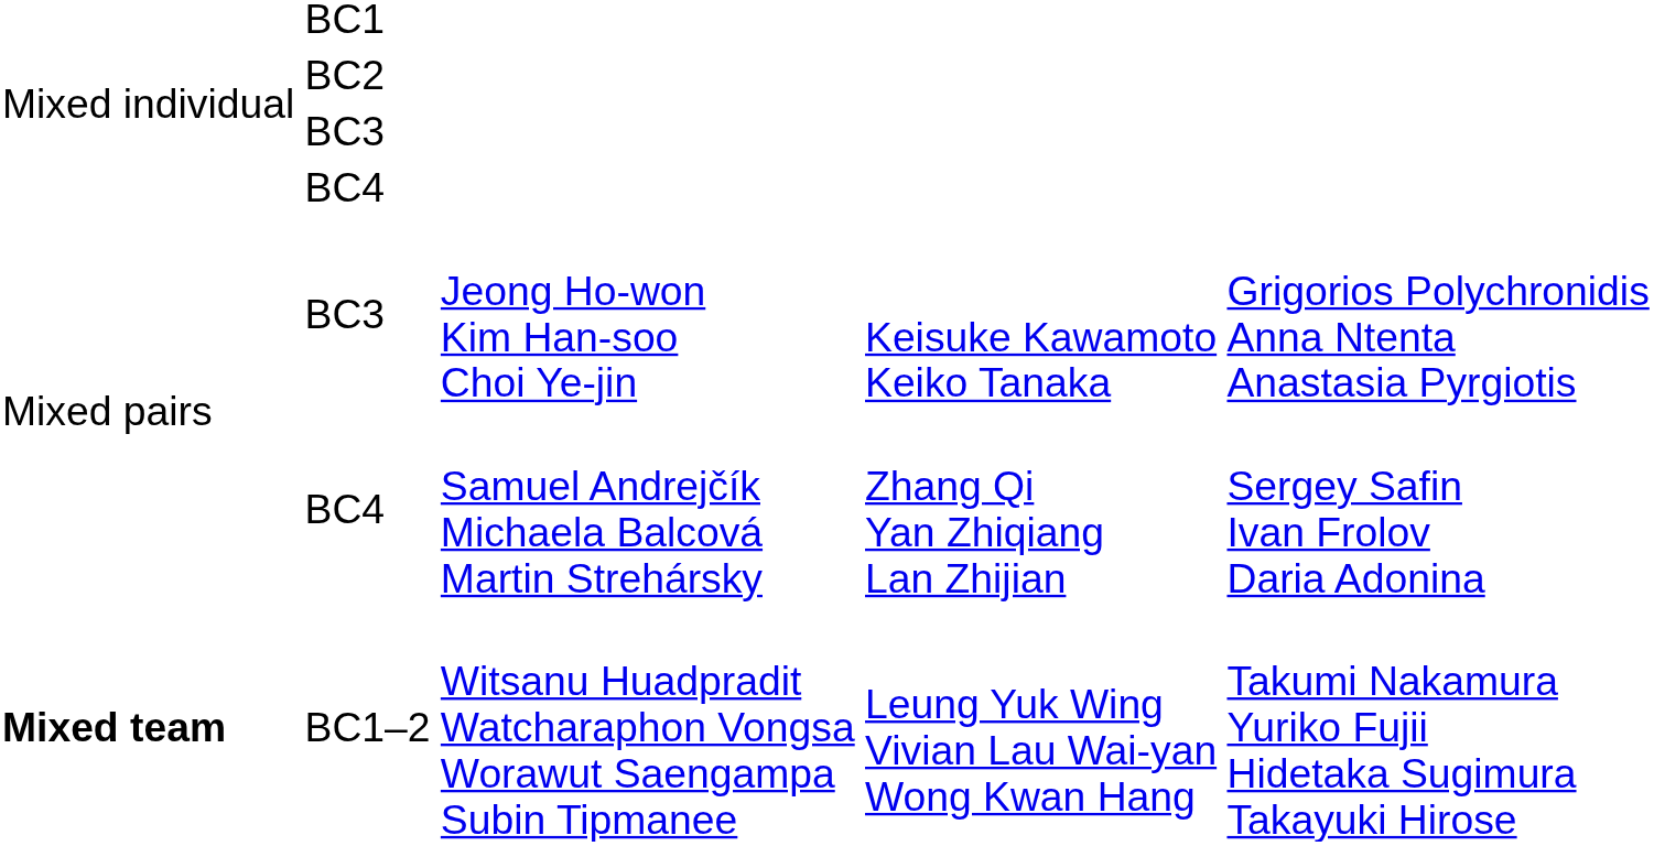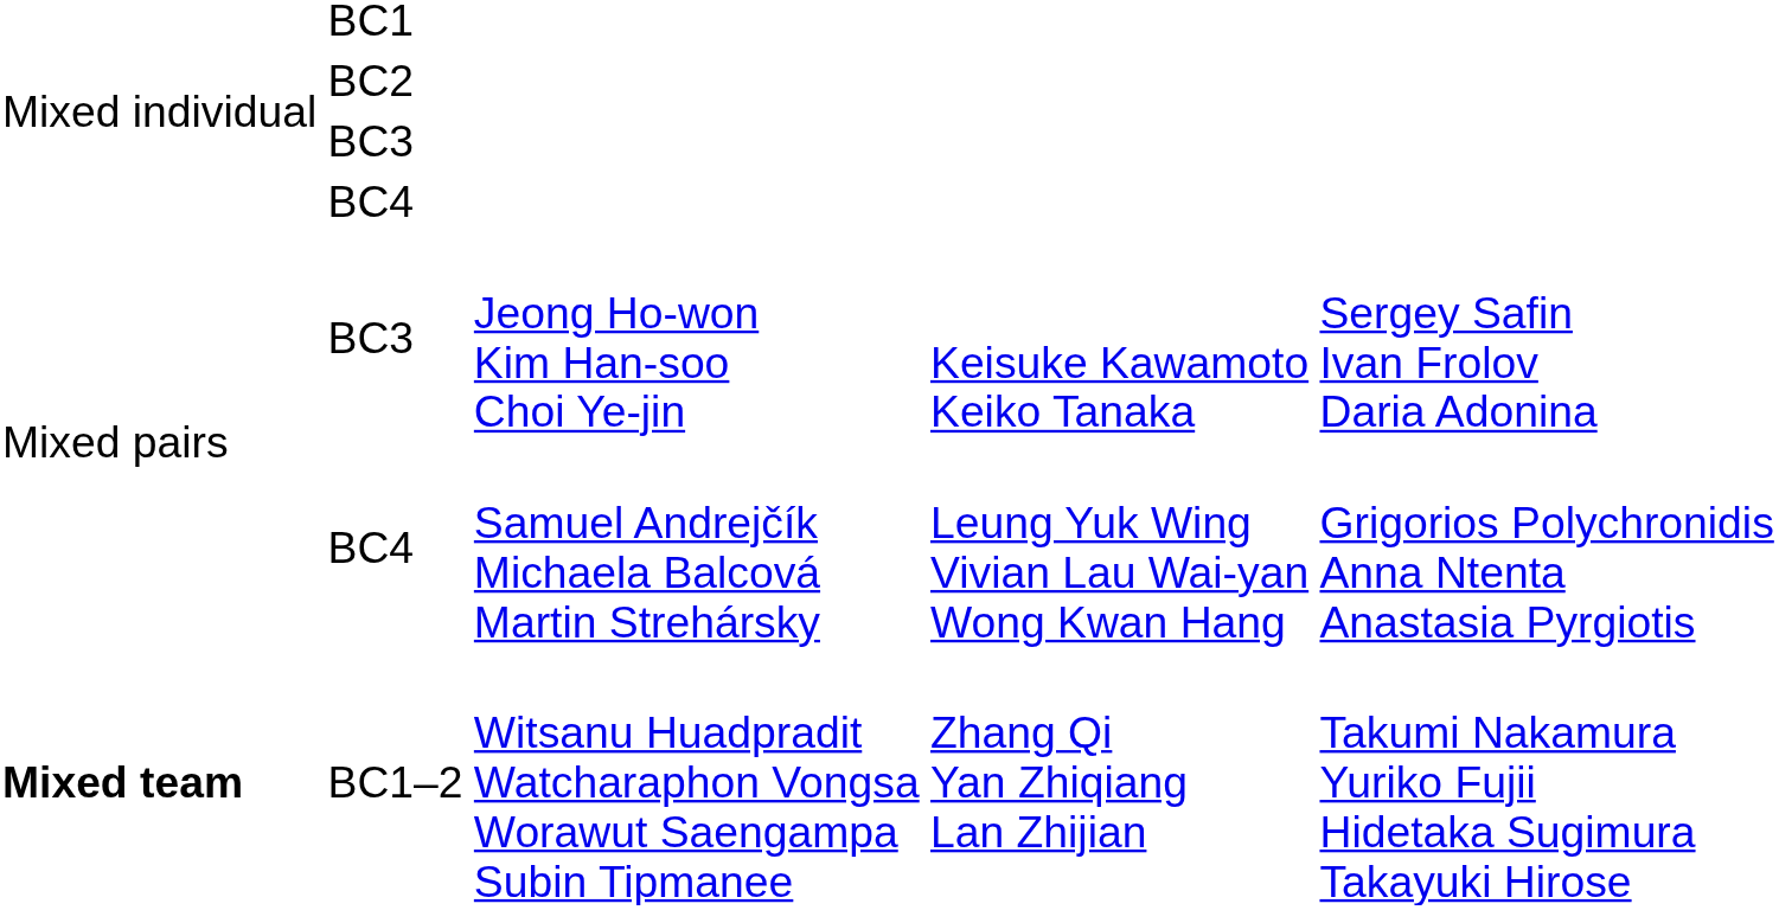BC3 / Jeong Ho-won Kim Han-soo Choi Ye-jin | column 5: Grigorios Polychronidis Anna Ntenta Anastasia Pyrgiotis -> Sergey Safin Ivan Frolov Daria Adonina
BC4 / Samuel Andrejčík Michaela Balcová Martin Strehársky | column 4: Zhang Qi Yan Zhiqiang Lan Zhijian -> Leung Yuk Wing Vivian Lau Wai-yan Wong Kwan Hang
BC4 / Samuel Andrejčík Michaela Balcová Martin Strehársky | column 5: Sergey Safin Ivan Frolov Daria Adonina -> Grigorios Polychronidis Anna Ntenta Anastasia Pyrgiotis
BC1–2 | column 4: Leung Yuk Wing Vivian Lau Wai-yan Wong Kwan Hang -> Zhang Qi Yan Zhiqiang Lan Zhijian
